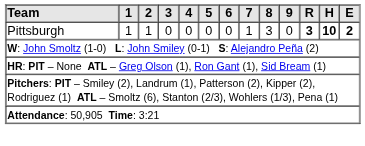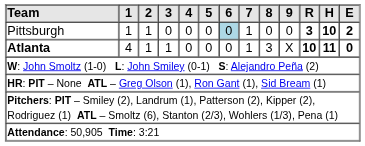Pittsburgh | 6: no background -> lightblue background
Pittsburgh | 8: 3 -> 0
+ row: Atlanta | 4 | 1 | 1 | 0 | 0 | 0 | 1 | 3 | X | 10 | 11 | 0
